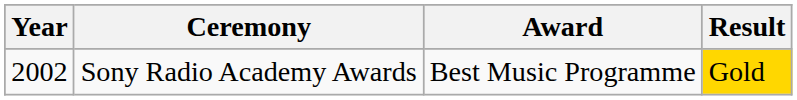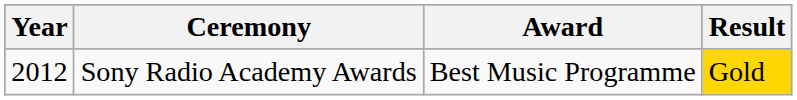Sony Radio Academy Awards | Year: 2002 -> 2012
